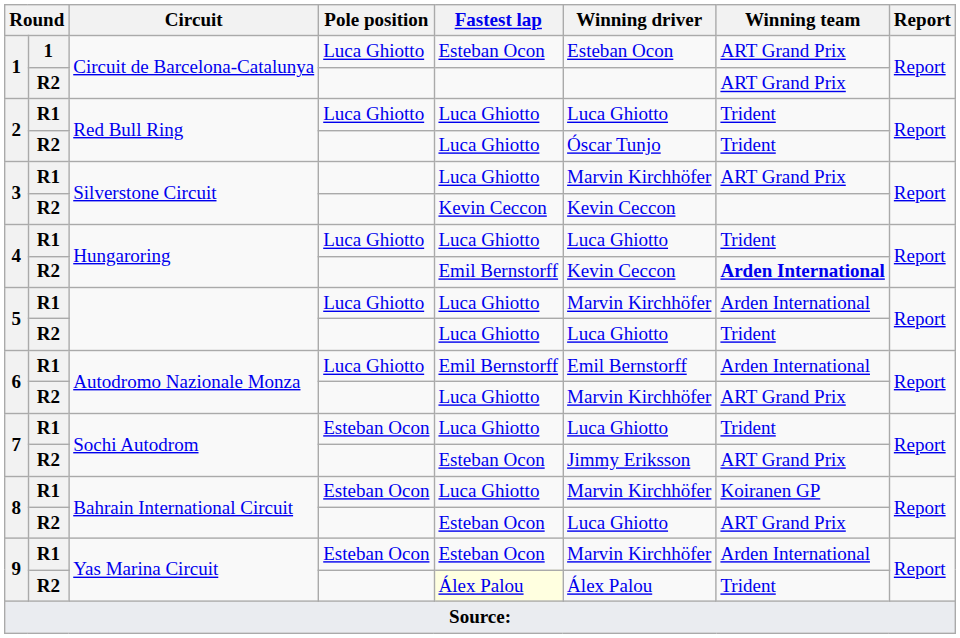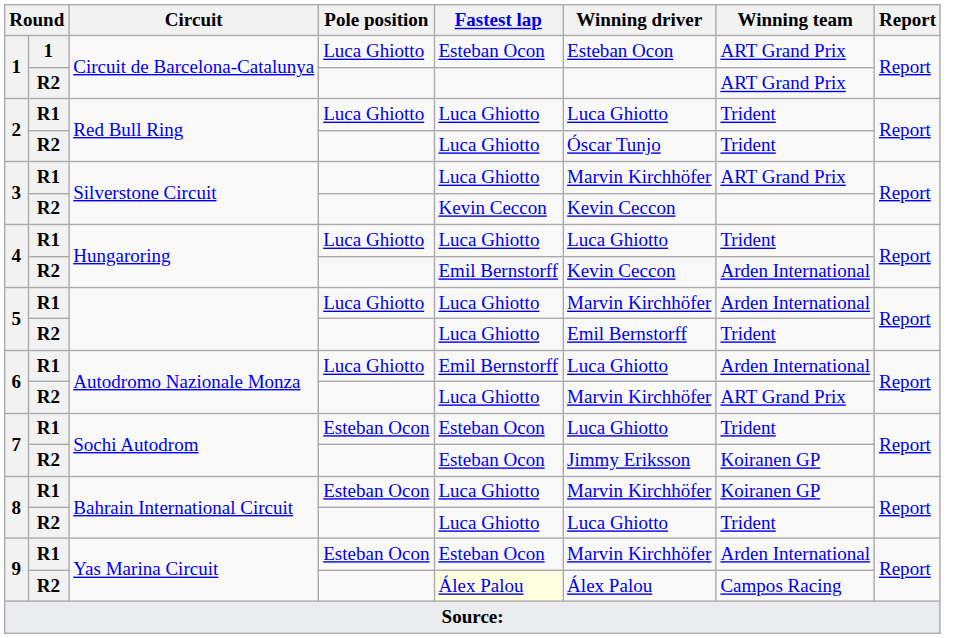4 / R2 | Winning team: bold -> normal
5 / R2 | Winning driver: Luca Ghiotto -> Emil Bernstorff
6 / R1 | Winning driver: Emil Bernstorff -> Luca Ghiotto
7 / R1 | Fastest lap: Luca Ghiotto -> Esteban Ocon
7 / R2 | Winning team: ART Grand Prix -> Koiranen GP
8 / R2 | Fastest lap: Esteban Ocon -> Luca Ghiotto
8 / R2 | Winning team: ART Grand Prix -> Trident
9 / R2 | Winning team: Trident -> Campos Racing
